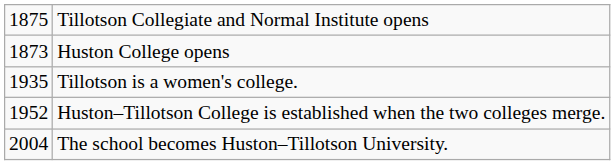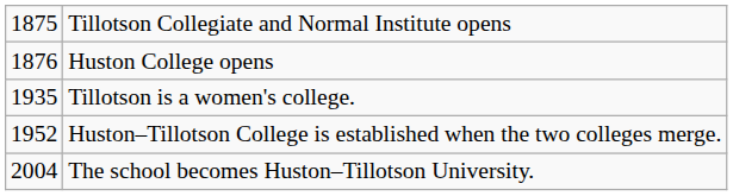Huston College opens | column 1: 1873 -> 1876
